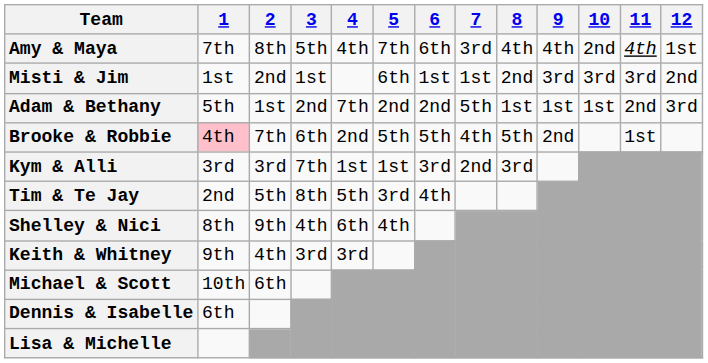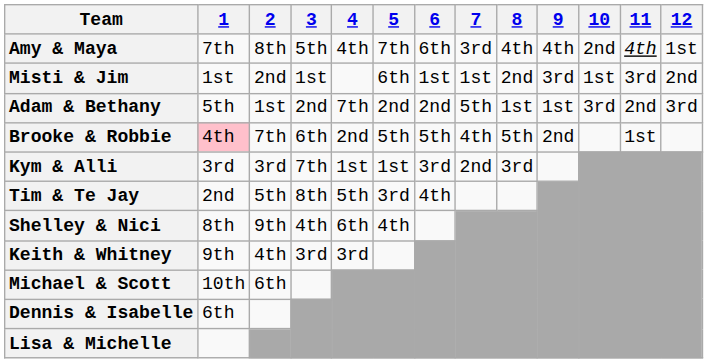Misti & Jim | 10: 3rd -> 1st
Adam & Bethany | 10: 1st -> 3rd
